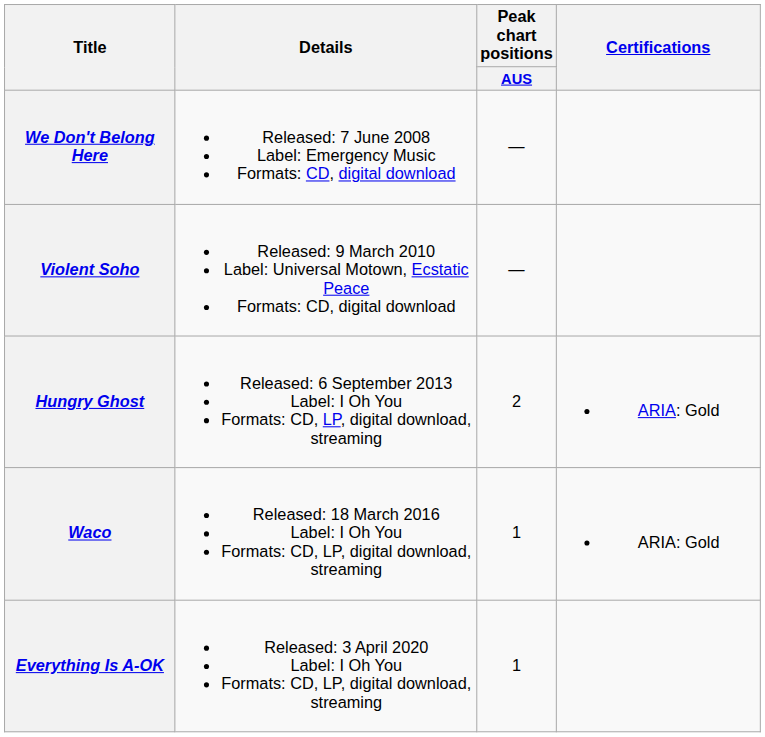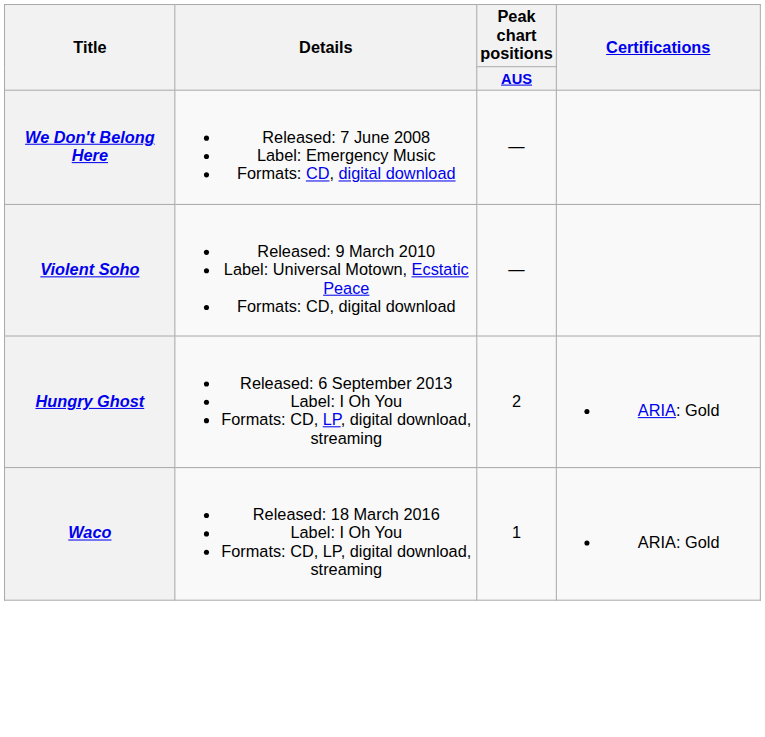- row: Everything Is A-OK | Released: 3 April 2020 Label: I Oh You Formats: CD, LP, digital download, streaming | 1
